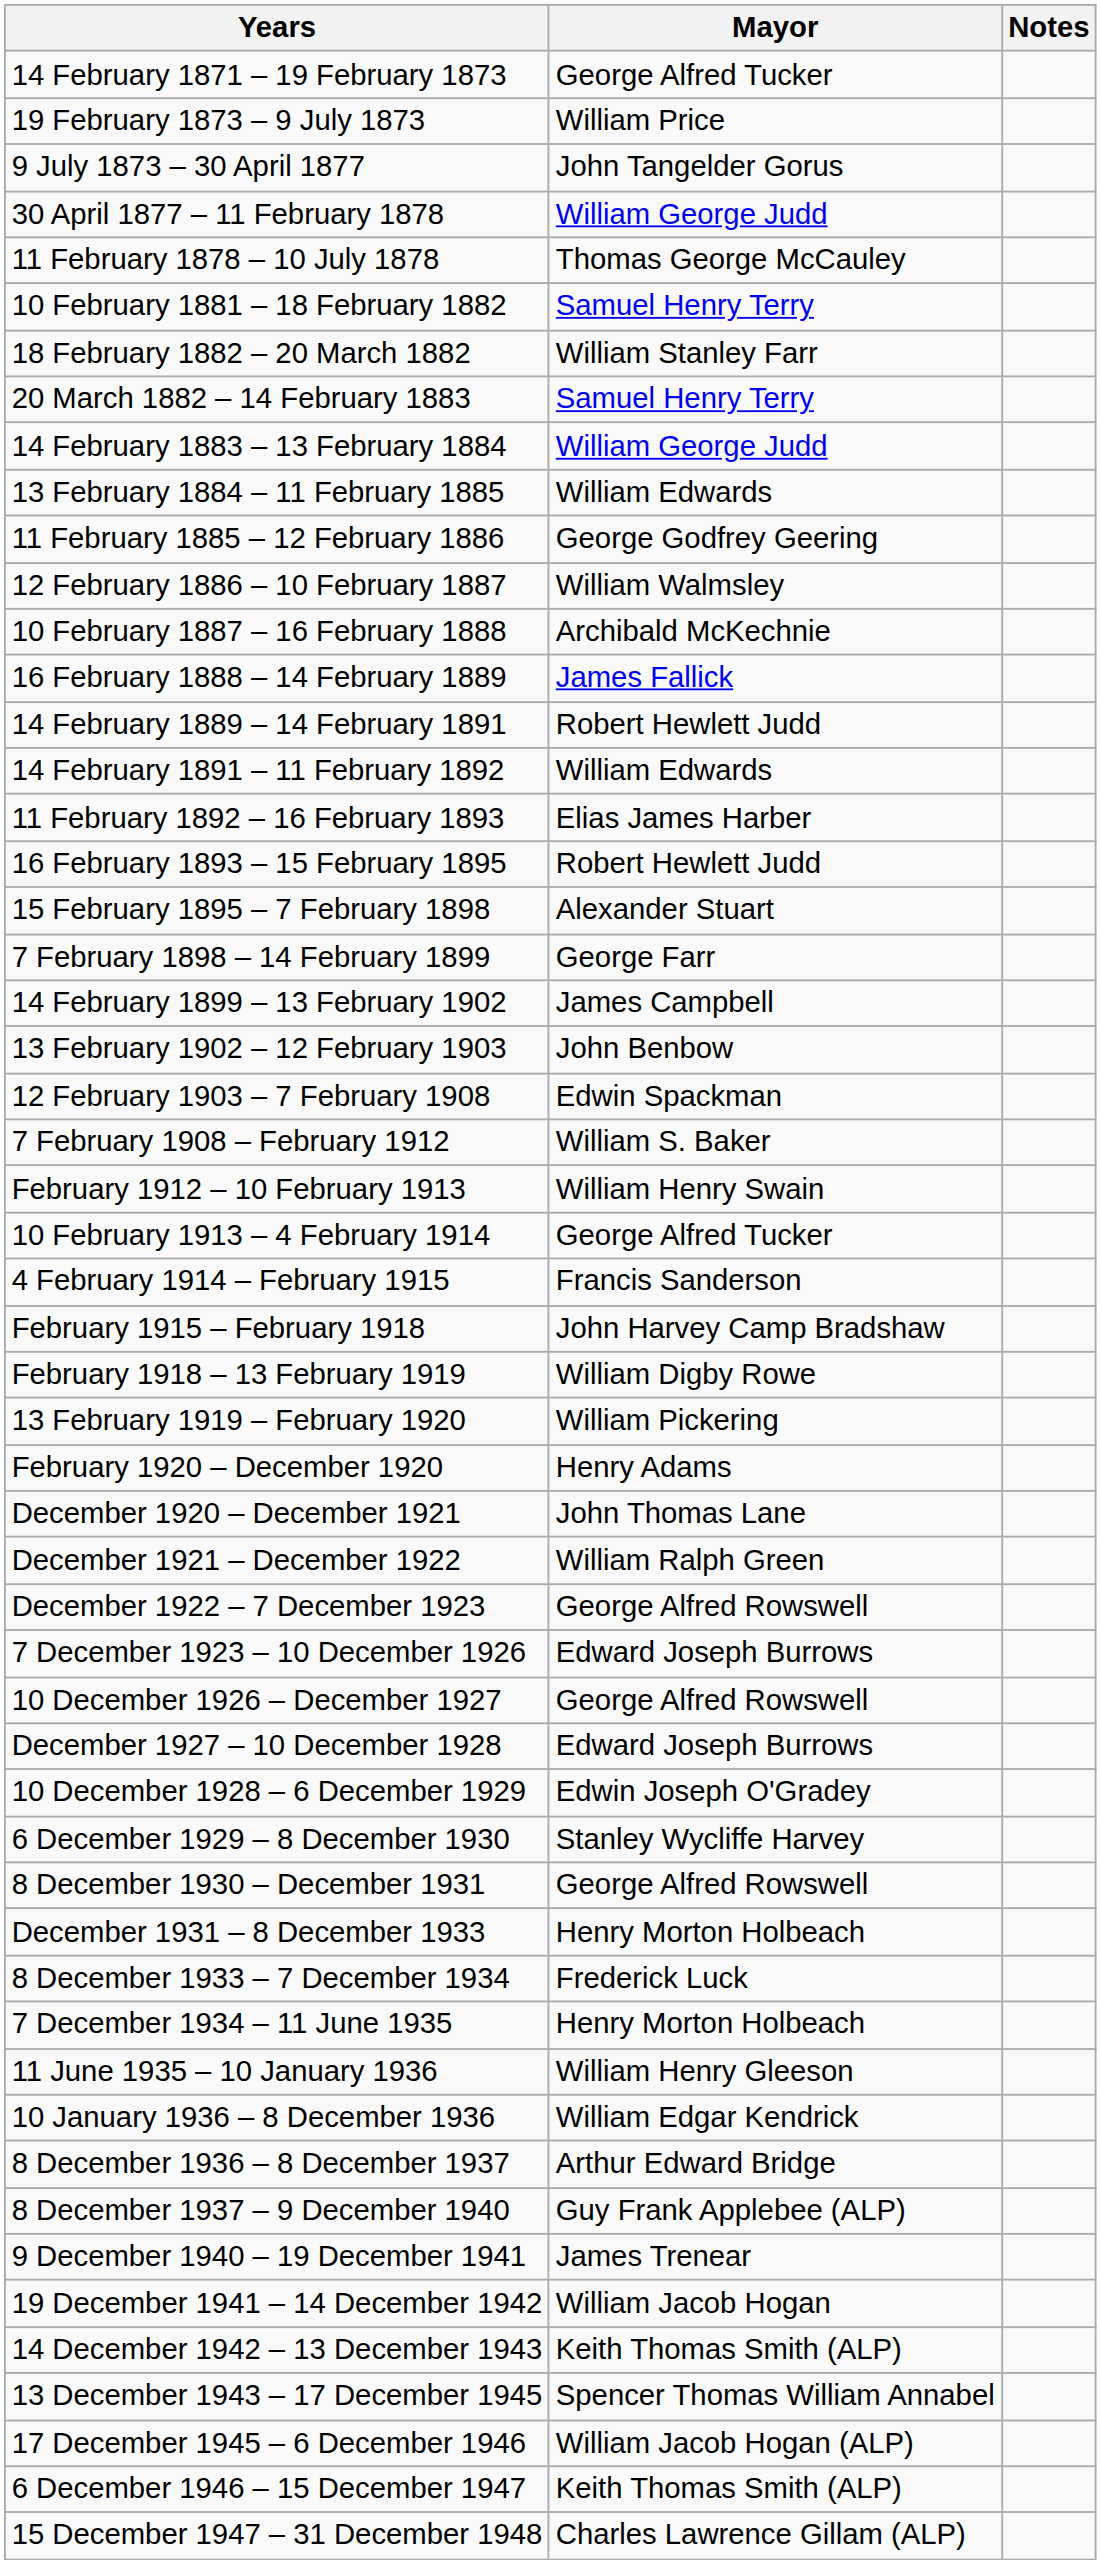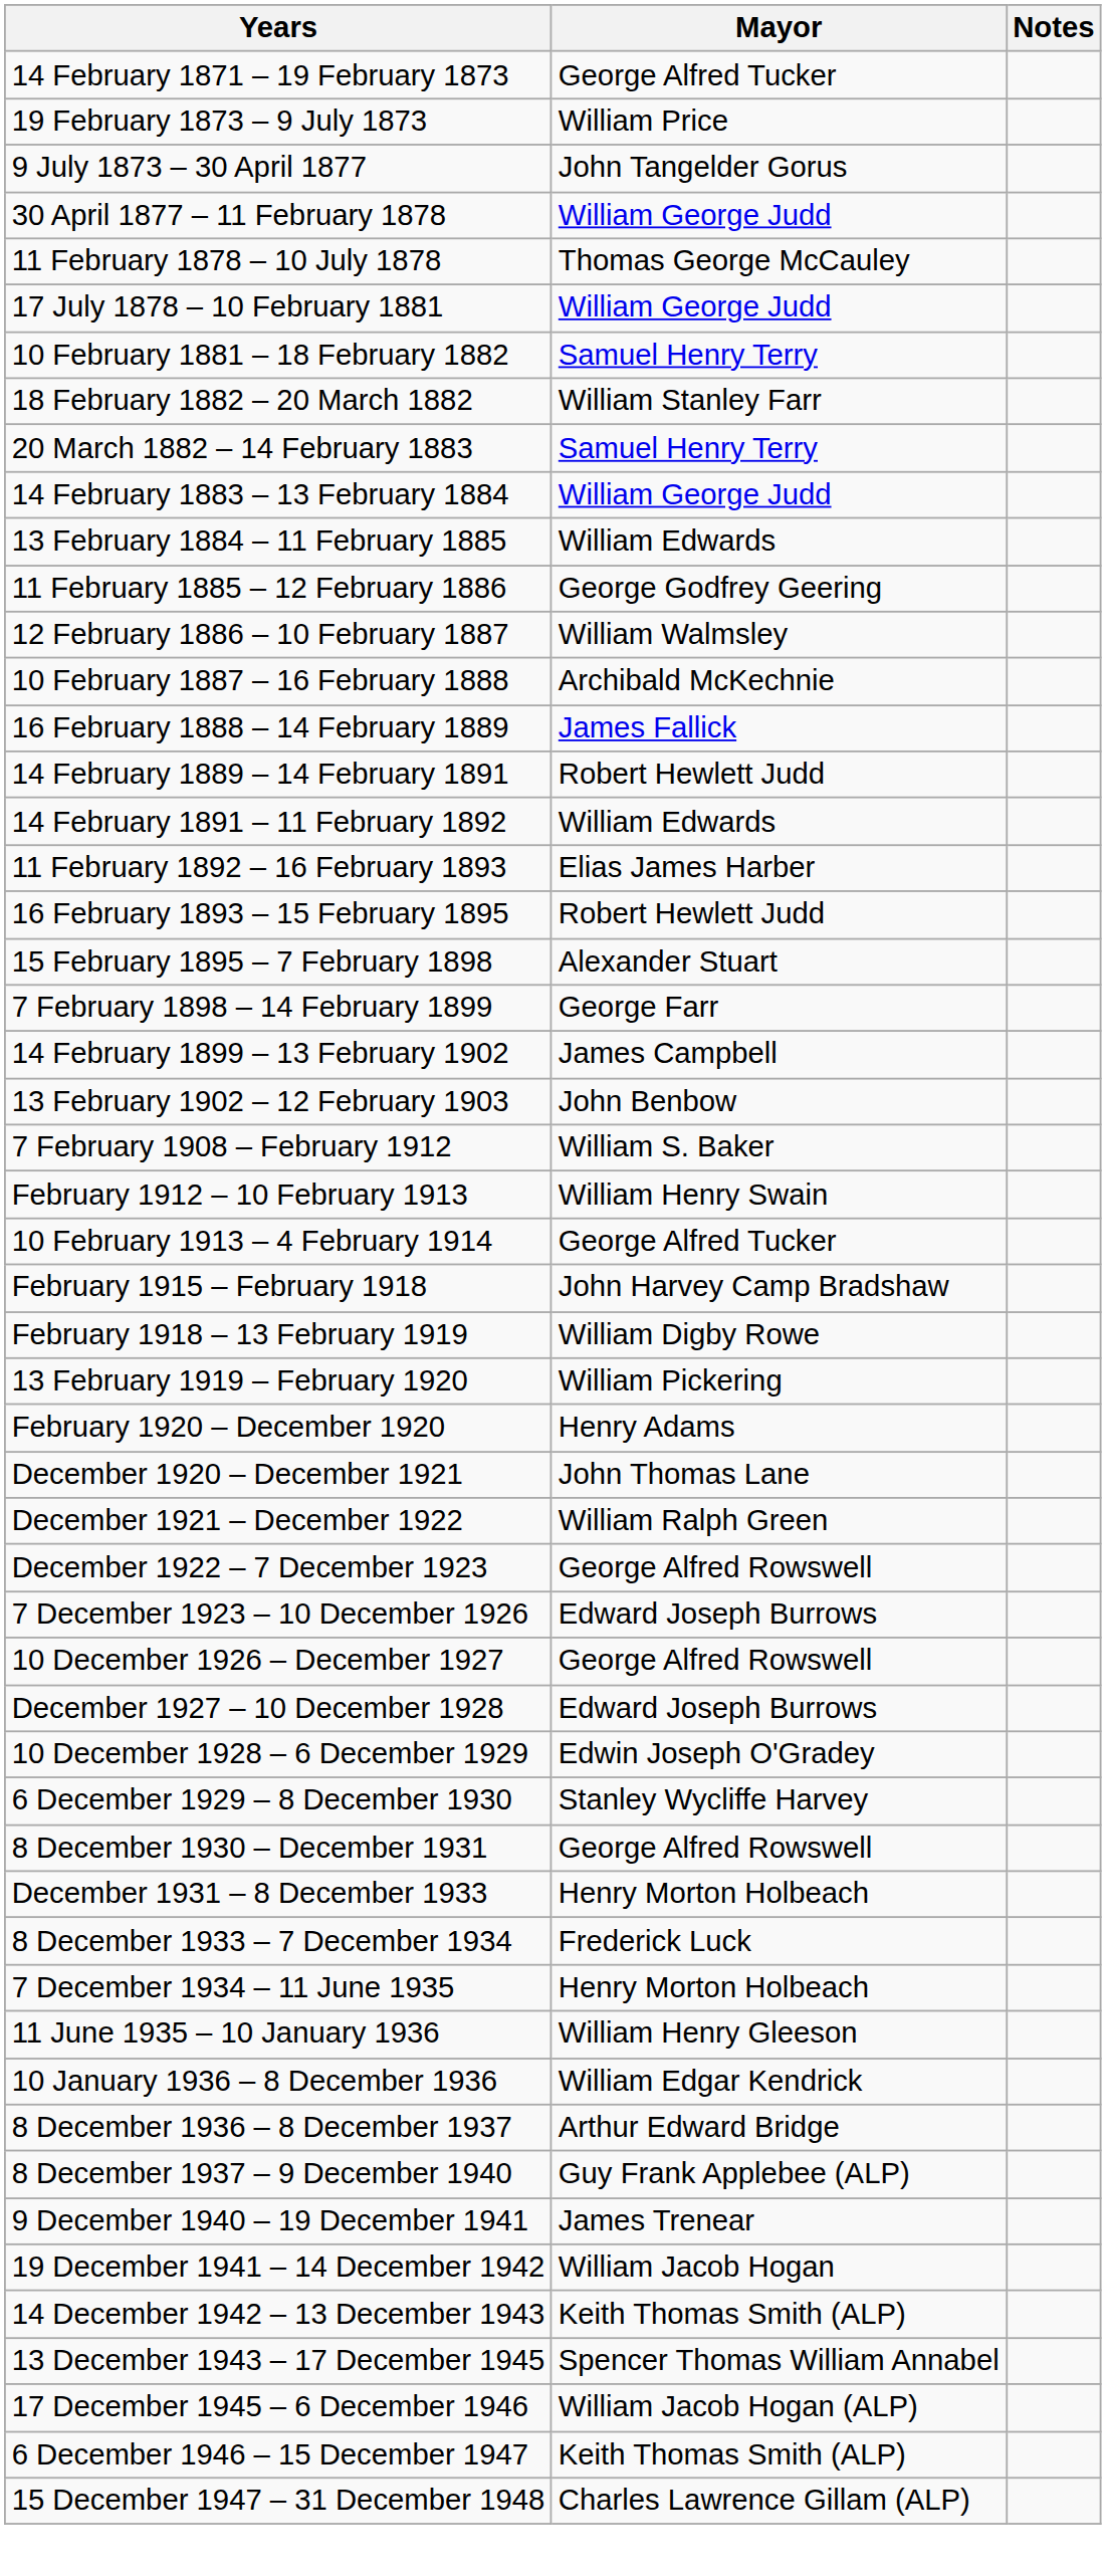+ row: 17 July 1878 – 10 February 1881 | William George Judd
- row: 12 February 1903 – 7 February 1908 | Edwin Spackman
- row: 4 February 1914 – February 1915 | Francis Sanderson
